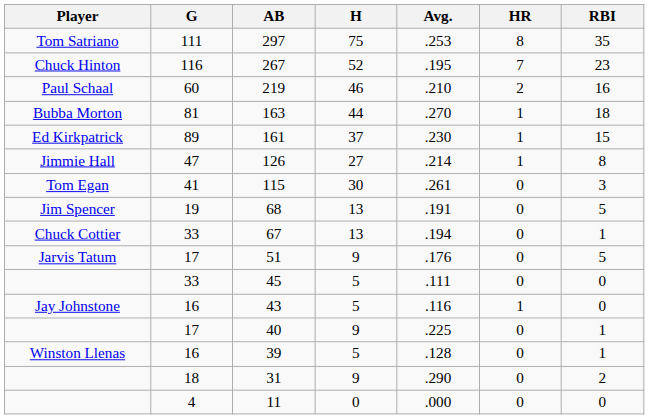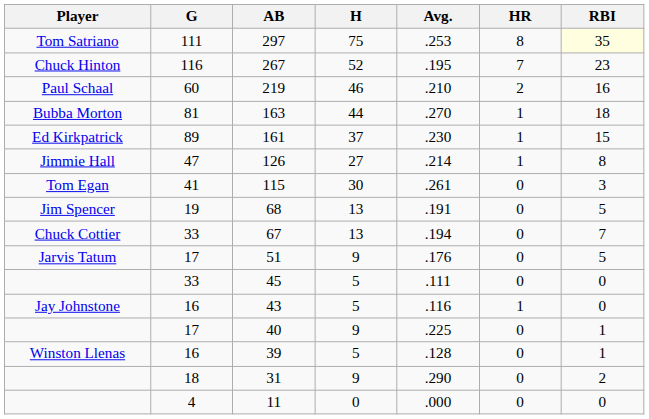297 | RBI: no background -> lightyellow background
67 | RBI: 1 -> 7
